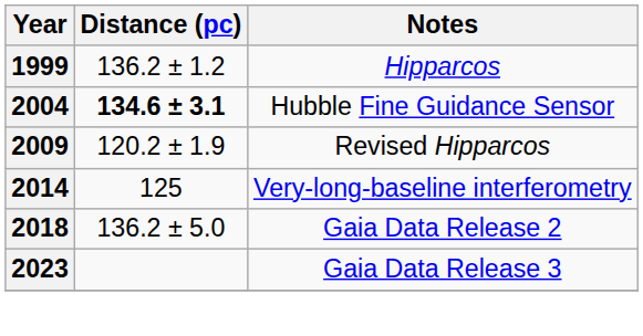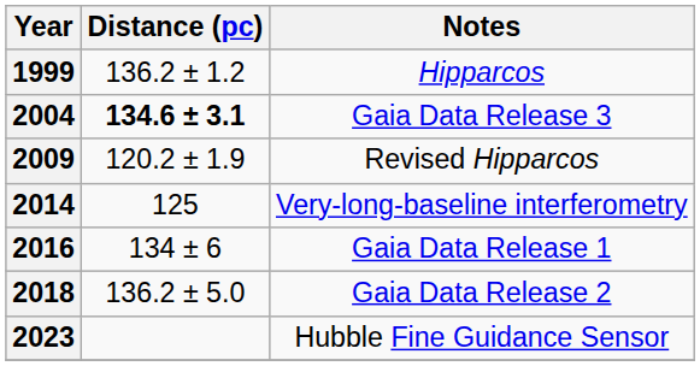2004 | Notes: Hubble Fine Guidance Sensor -> Gaia Data Release 3
+ row: 2016 | 134 ± 6 | Gaia Data Release 1
2023 | Notes: Gaia Data Release 3 -> Hubble Fine Guidance Sensor
